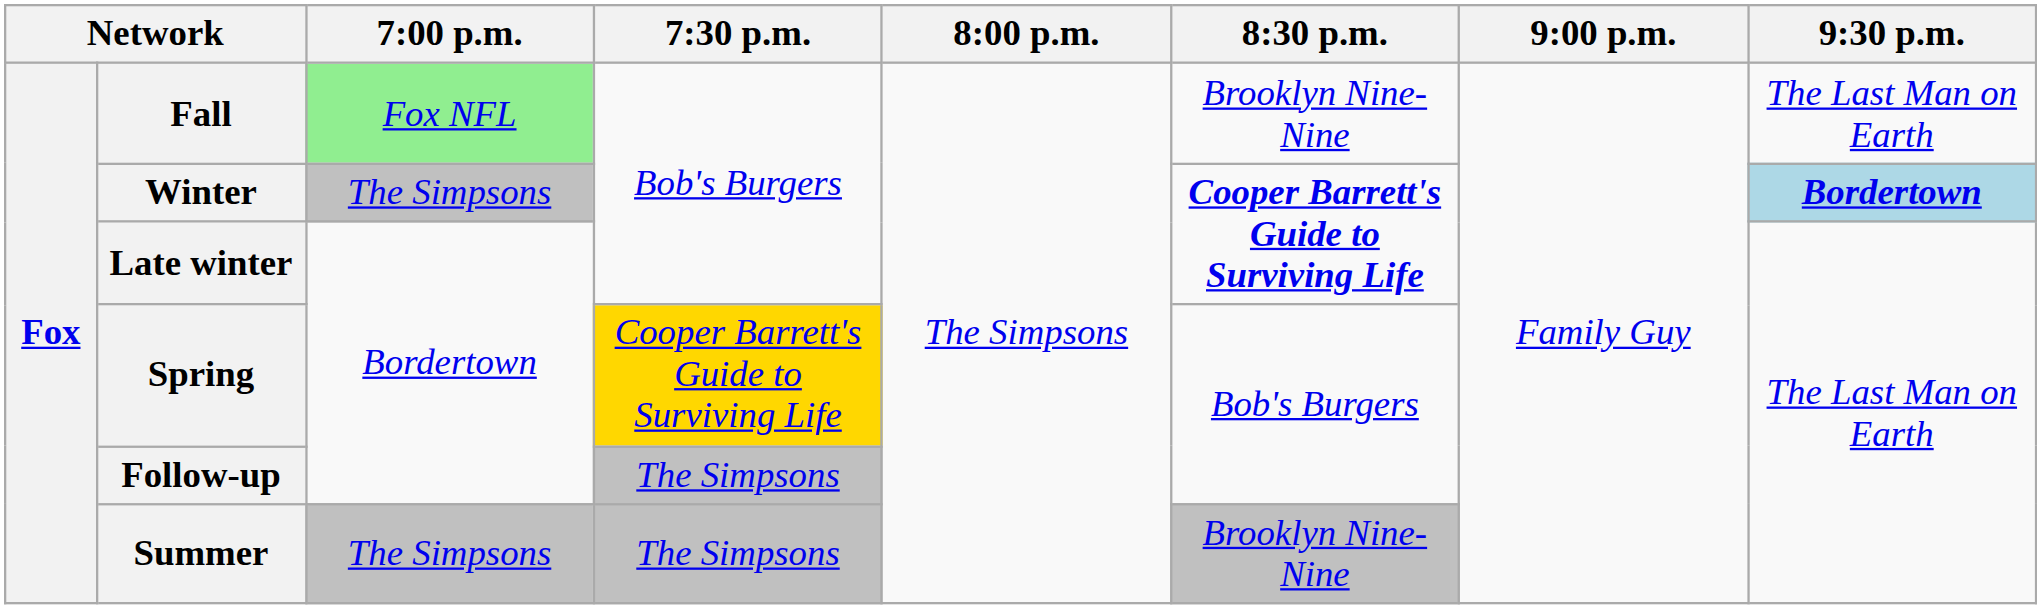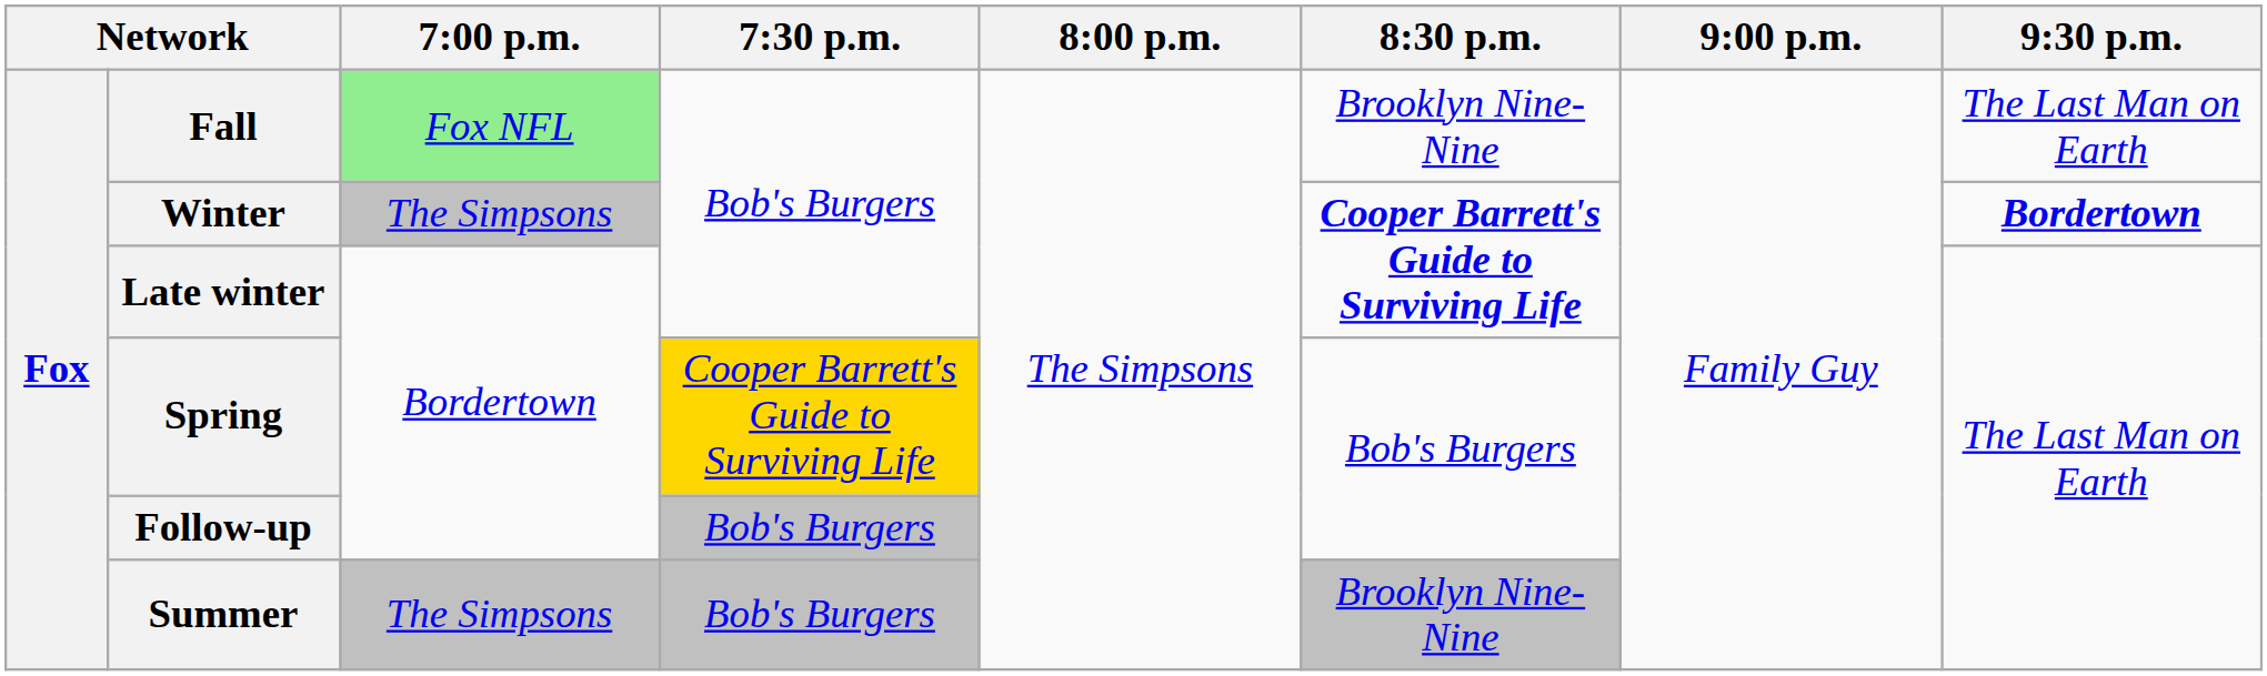Winter | 9:30 p.m.: lightblue background -> no background
Follow-up | 7:30 p.m.: The Simpsons -> Bob's Burgers
Summer | 7:30 p.m.: The Simpsons -> Bob's Burgers
